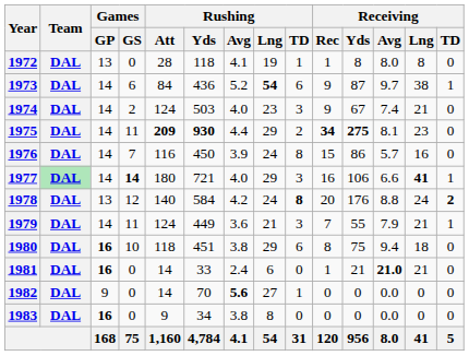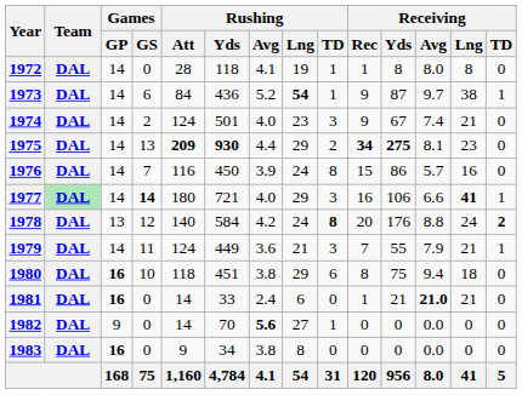1972 | Games / GP: 13 -> 14
1973 | Rushing / TD: 6 -> 1
1974 | Rushing / Yds: 503 -> 501
1975 | Games / GS: 11 -> 13
